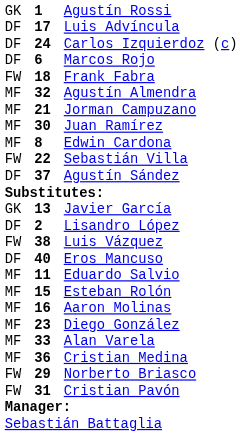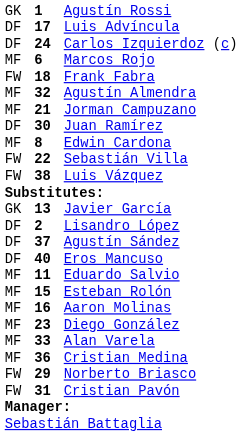Marcos Rojo | column 1: DF -> MF
Juan Ramírez | column 1: MF -> DF
rows swapped: Luis Vázquez <-> Agustín Sández
